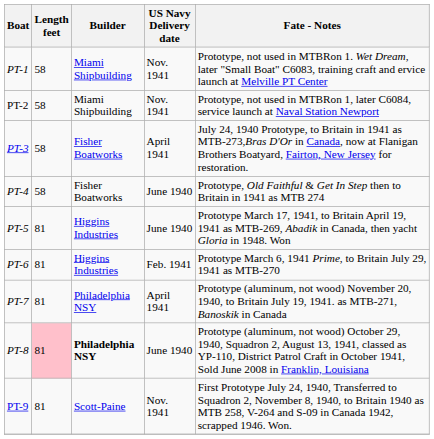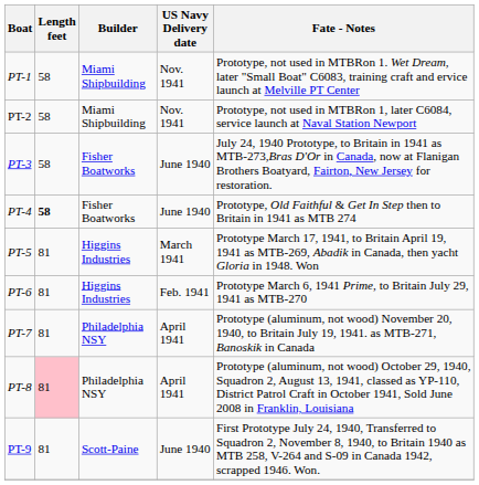PT-3 | US Navy Delivery date: April 1941 -> June 1940
PT-4 | Length feet: normal -> bold
PT-5 | US Navy Delivery date: June 1940 -> March 1941
PT-8 | Builder: bold -> normal
PT-8 | US Navy Delivery date: June 1940 -> April 1941
PT-9 | US Navy Delivery date: Nov. 1941 -> June 1940
